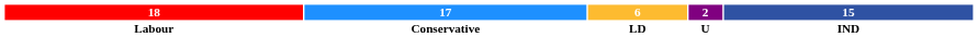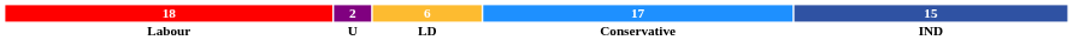columns swapped: 17 <-> 2
